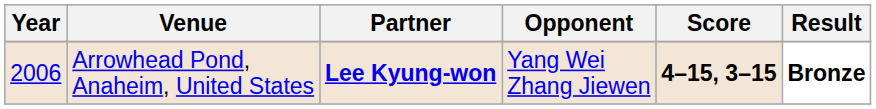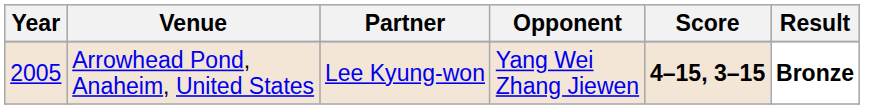Arrowhead Pond, Anaheim, United States | Year: 2006 -> 2005
Arrowhead Pond, Anaheim, United States | Partner: bold -> normal
